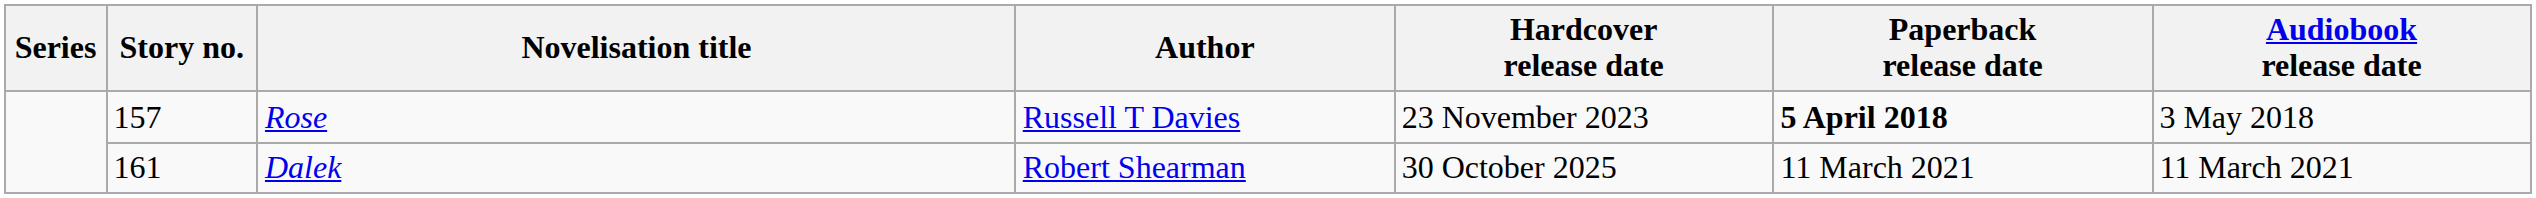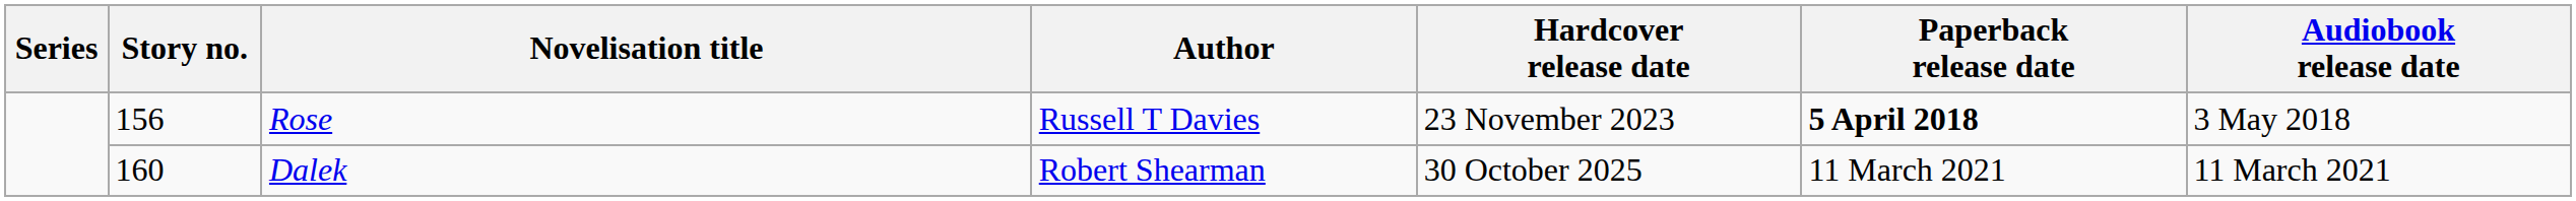Rose | Story no.: 157 -> 156
Dalek | Story no.: 161 -> 160
